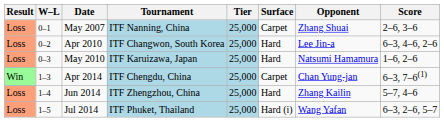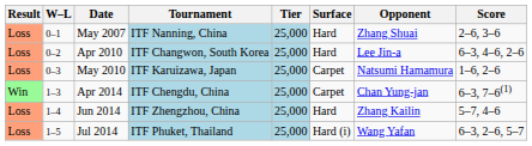May 2007 | Surface: Carpet -> Hard
May 2010 | Surface: Hard -> Carpet
